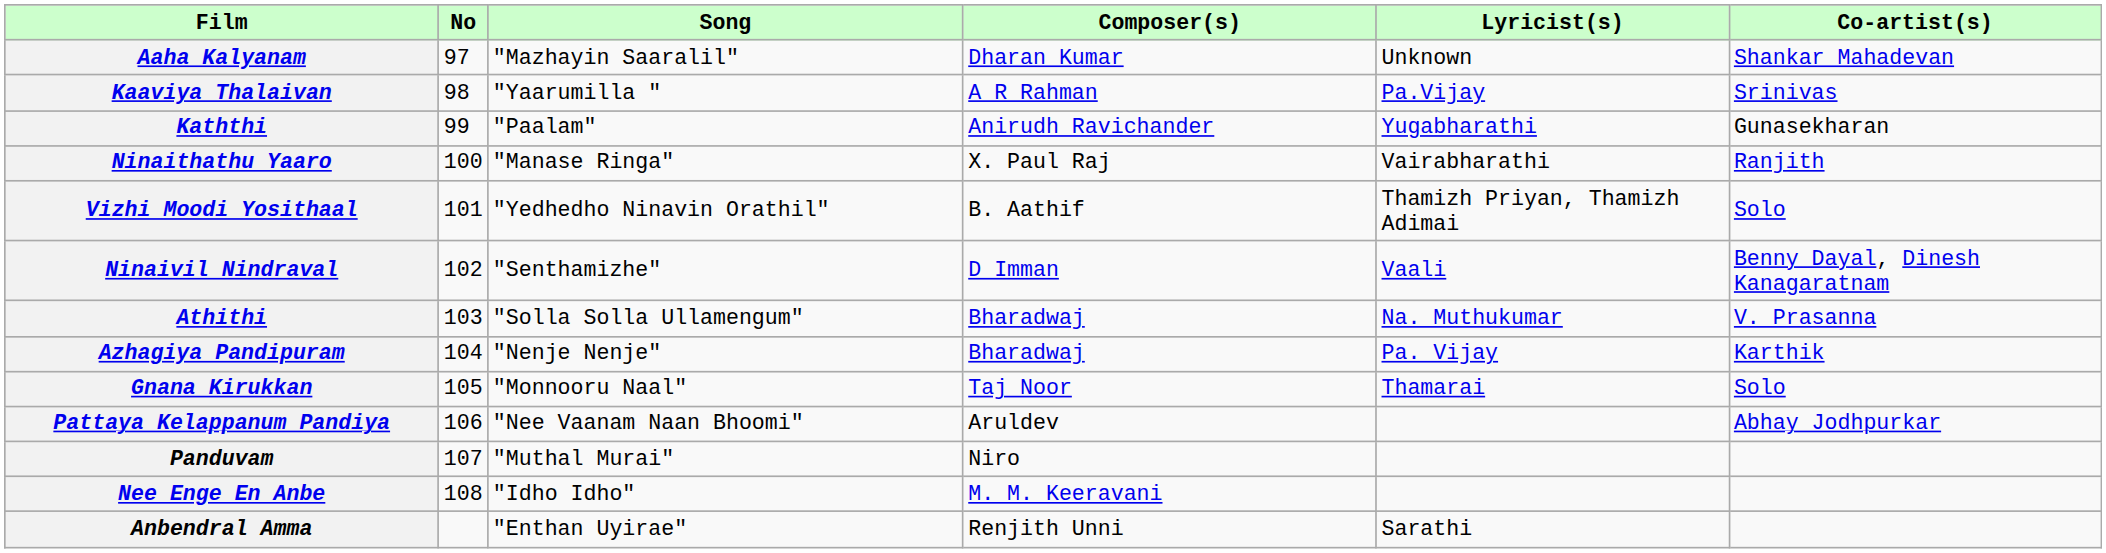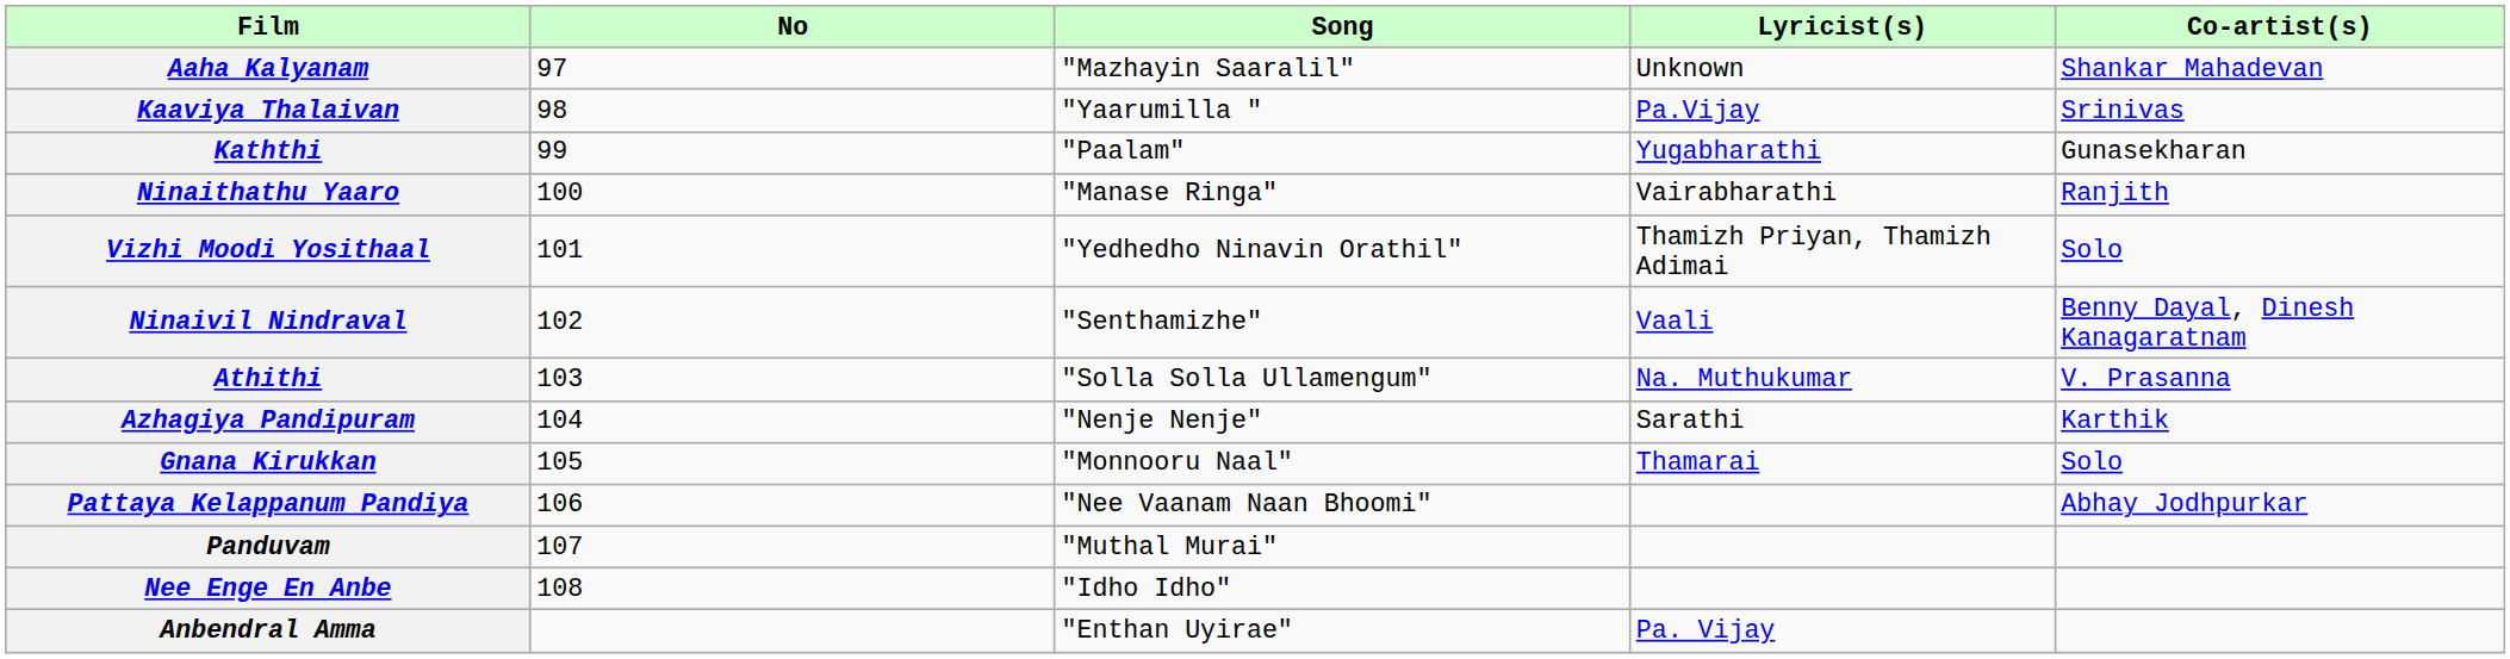- column: Composer(s) | Dharan Kumar | A R Rahman | Anirudh Ravichander | X. Paul Raj | B. Aathif | D Imman | Bharadwaj | Bharadwaj | Taj Noor | Aruldev | Niro | M. M. Keeravani | Renjith Unni
Azhagiya Pandipuram | Lyricist(s): Pa. Vijay -> Sarathi
Anbendral Amma | Lyricist(s): Sarathi -> Pa. Vijay
